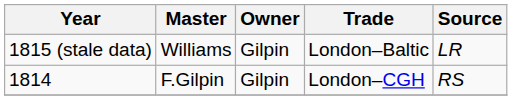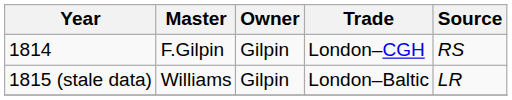rows swapped: 1815 (stale data) <-> 1814
